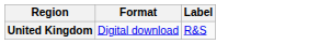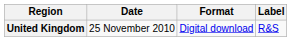+ column: Date | 25 November 2010
